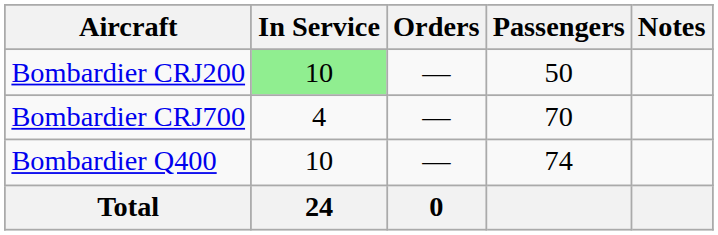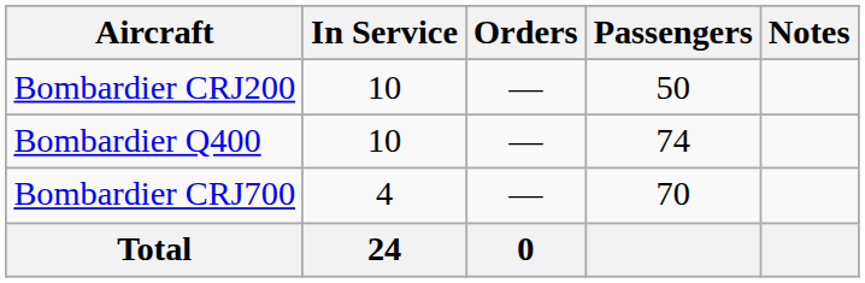Bombardier CRJ200 | In Service: lightgreen background -> no background
rows swapped: Bombardier CRJ700 <-> Bombardier Q400
